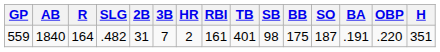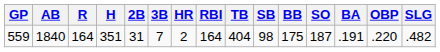columns swapped: H <-> SLG
559 | RBI: 161 -> 164
559 | TB: 401 -> 404
